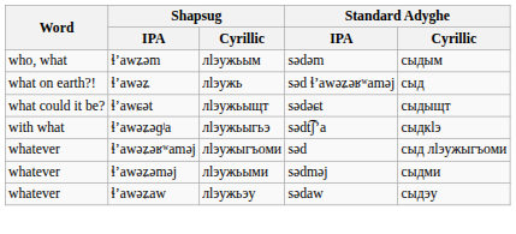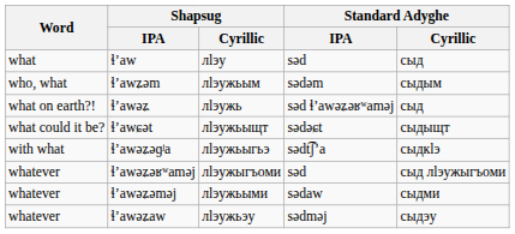+ row: what | ɬʼaw | лӏэу | səd | сыд
ɬʼawəʑəməj | Standard Adyghe / IPA: sədməj -> sədaw
ɬʼawəʑaw | Standard Adyghe / IPA: sədaw -> sədməj
